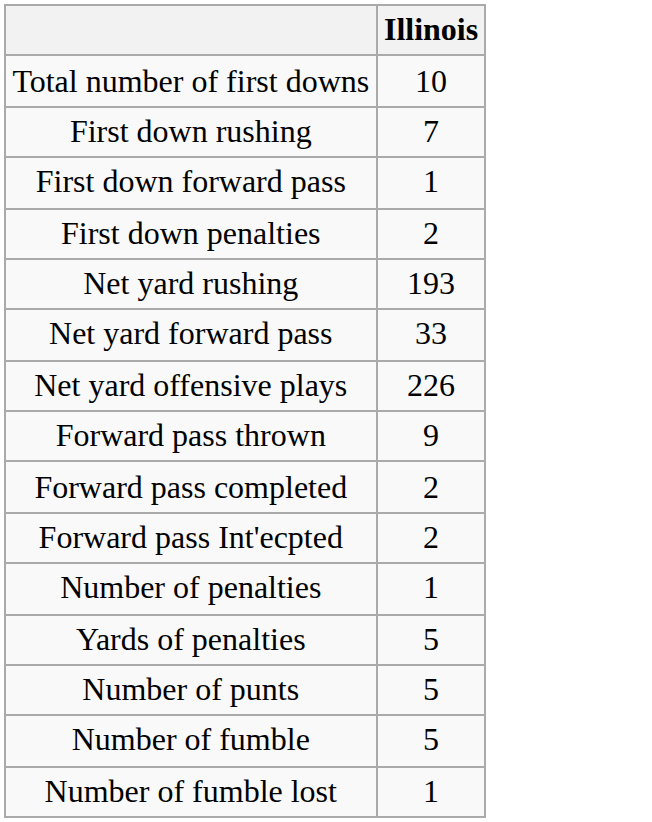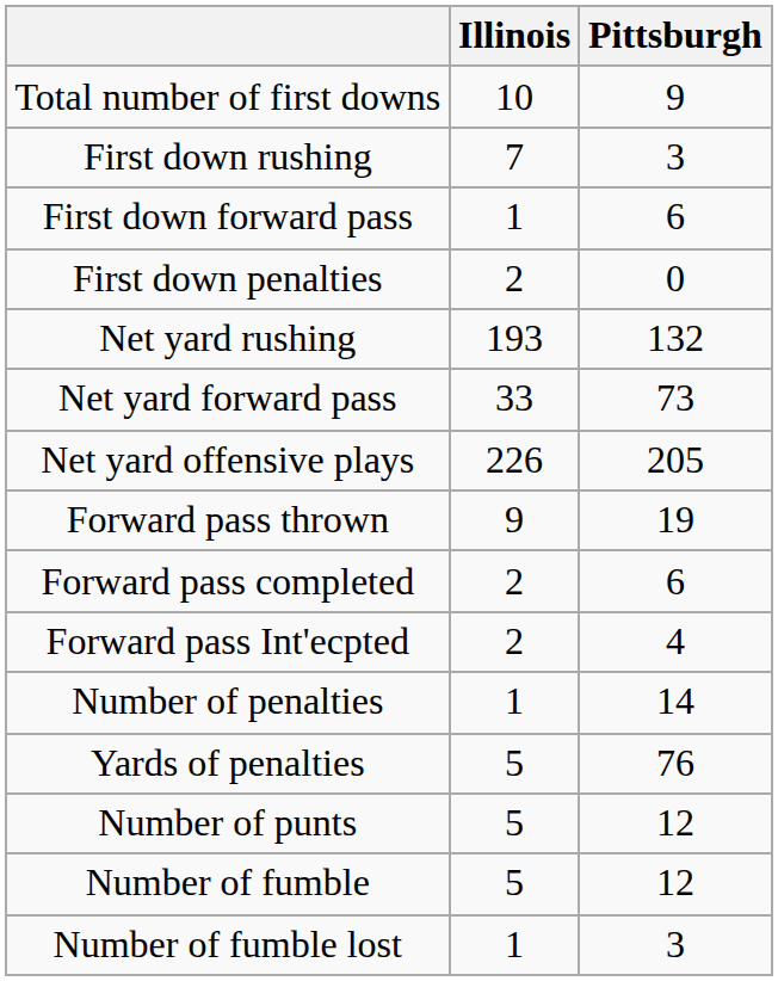+ column: Pittsburgh | 9 | 3 | 6 | 0 | 132 | 73 | 205 | 19 | 6 | 4 | 14 | 76 | 12 | 12 | 3
